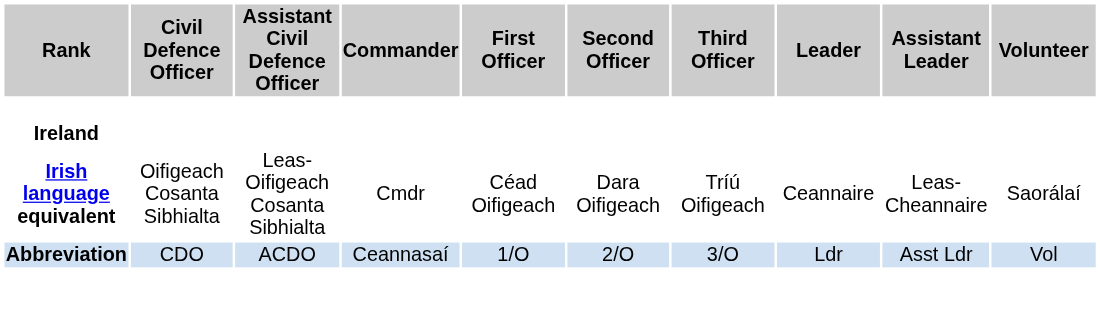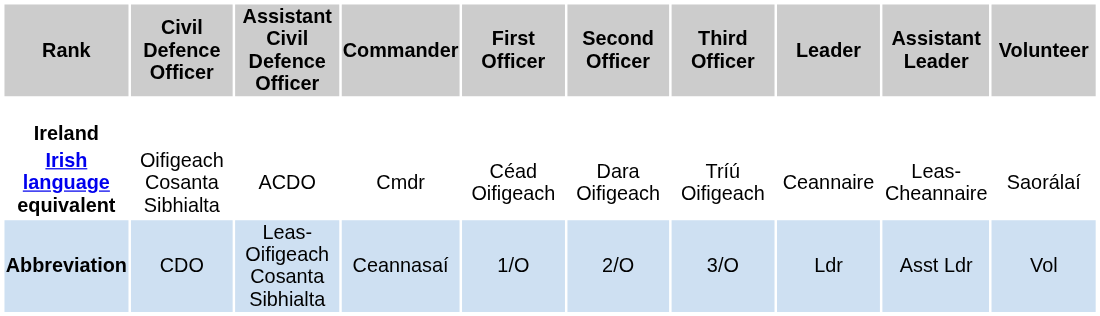Irish language equivalent | Assistant Civil Defence Officer: Leas-Oifigeach Cosanta Sibhialta -> ACDO
Abbreviation | Assistant Civil Defence Officer: ACDO -> Leas-Oifigeach Cosanta Sibhialta
